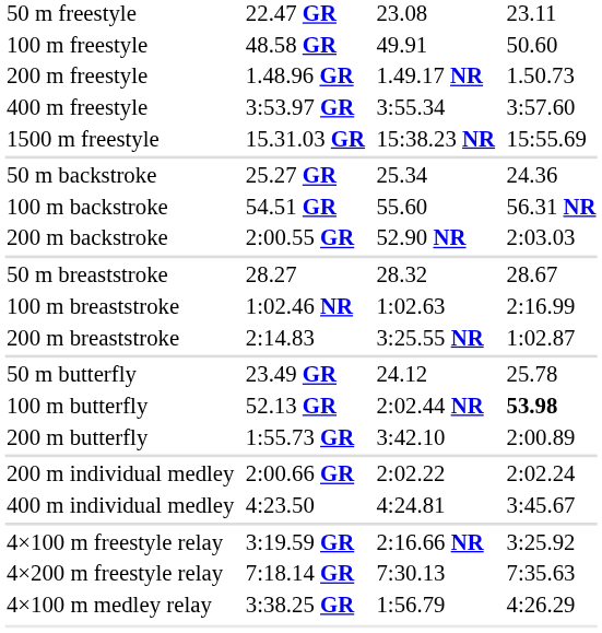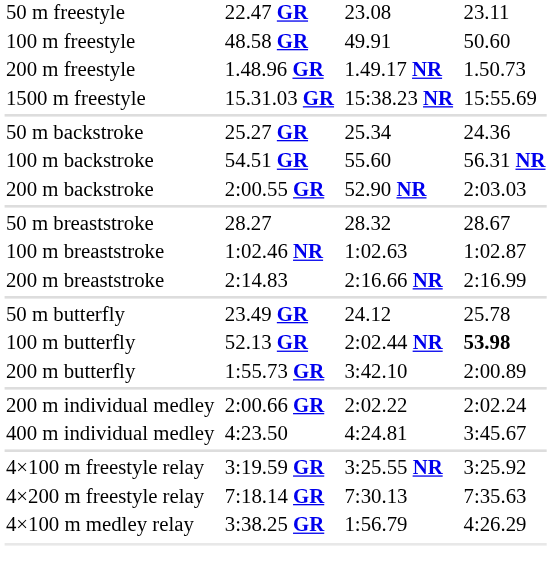- row: 400 m freestyle | 3:53.97 GR | 3:55.34 | 3:57.60
100 m breaststroke | column 7: 2:16.99 -> 1:02.87
200 m breaststroke | column 5: 3:25.55 NR -> 2:16.66 NR
200 m breaststroke | column 7: 1:02.87 -> 2:16.99
4×100 m freestyle relay | column 5: 2:16.66 NR -> 3:25.55 NR
